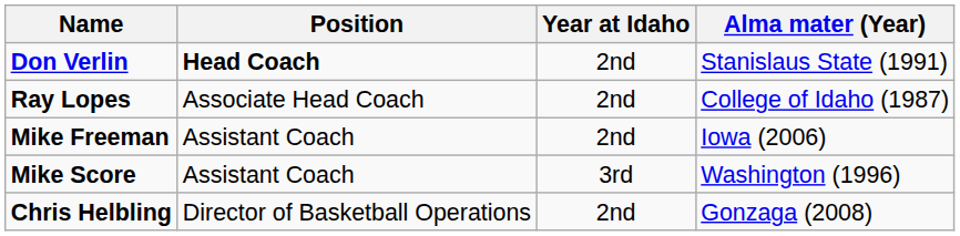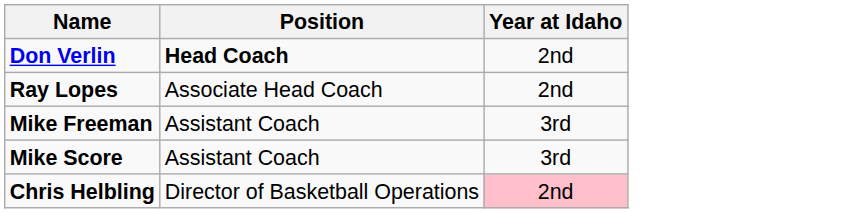- column: Alma mater (Year) | Stanislaus State (1991) | College of Idaho (1987) | Iowa (2006) | Washington (1996) | Gonzaga (2008)
Mike Freeman | Year at Idaho: 2nd -> 3rd
Chris Helbling | Year at Idaho: no background -> pink background
